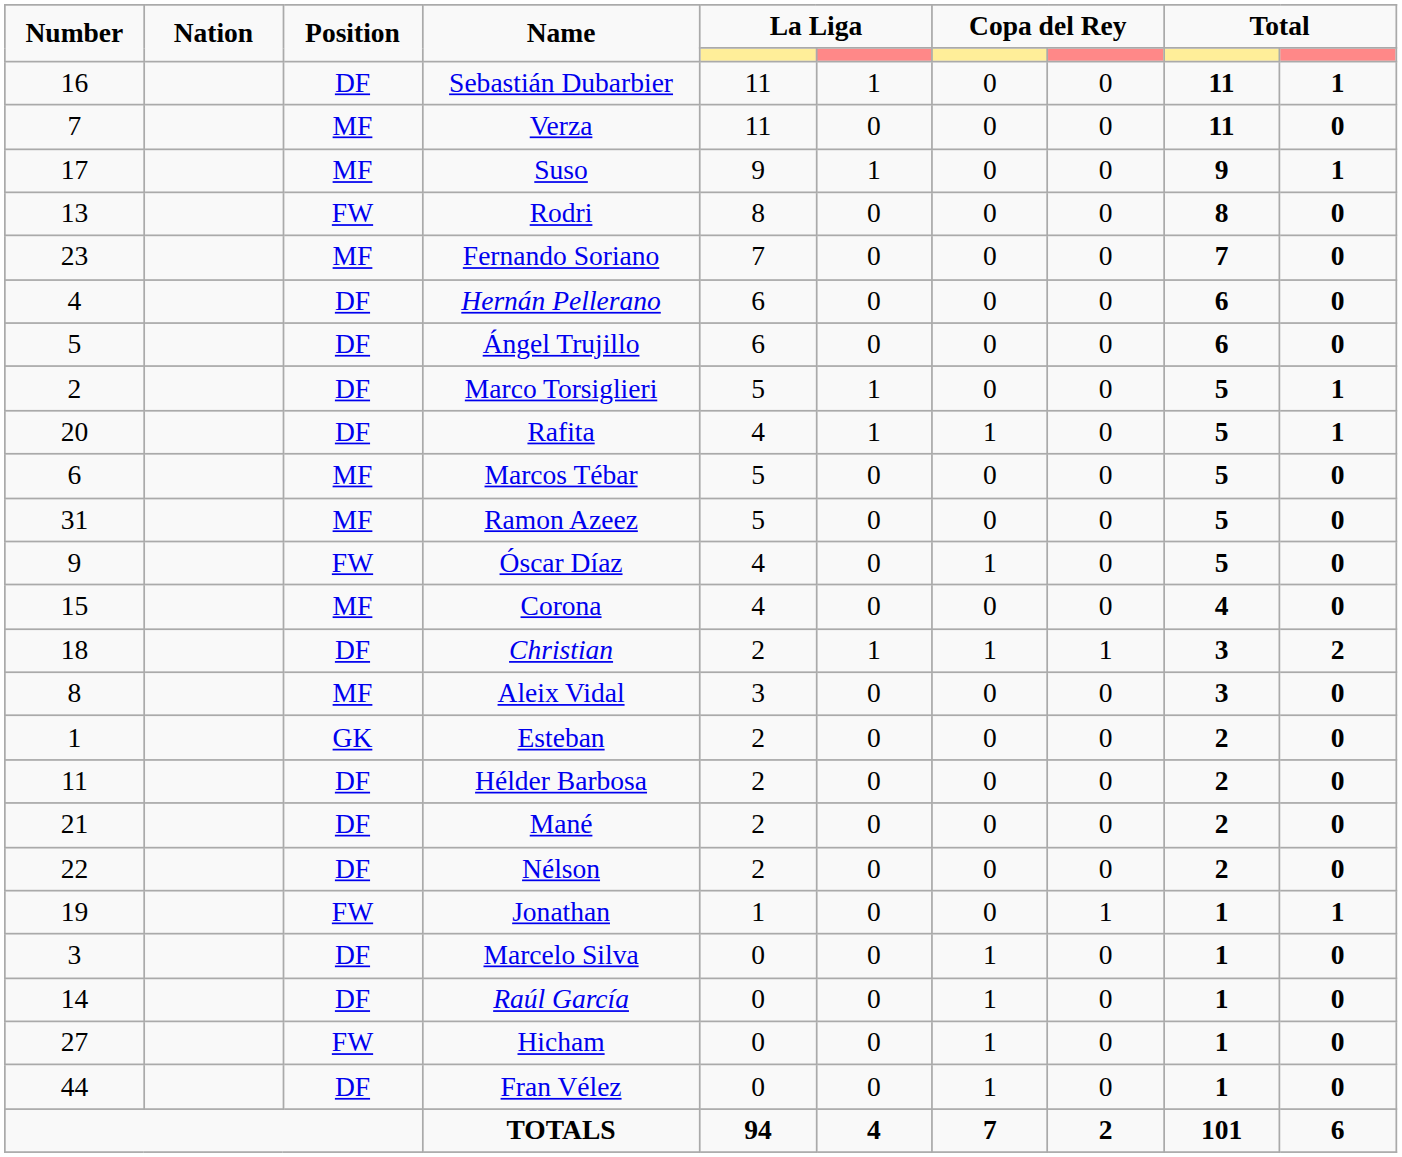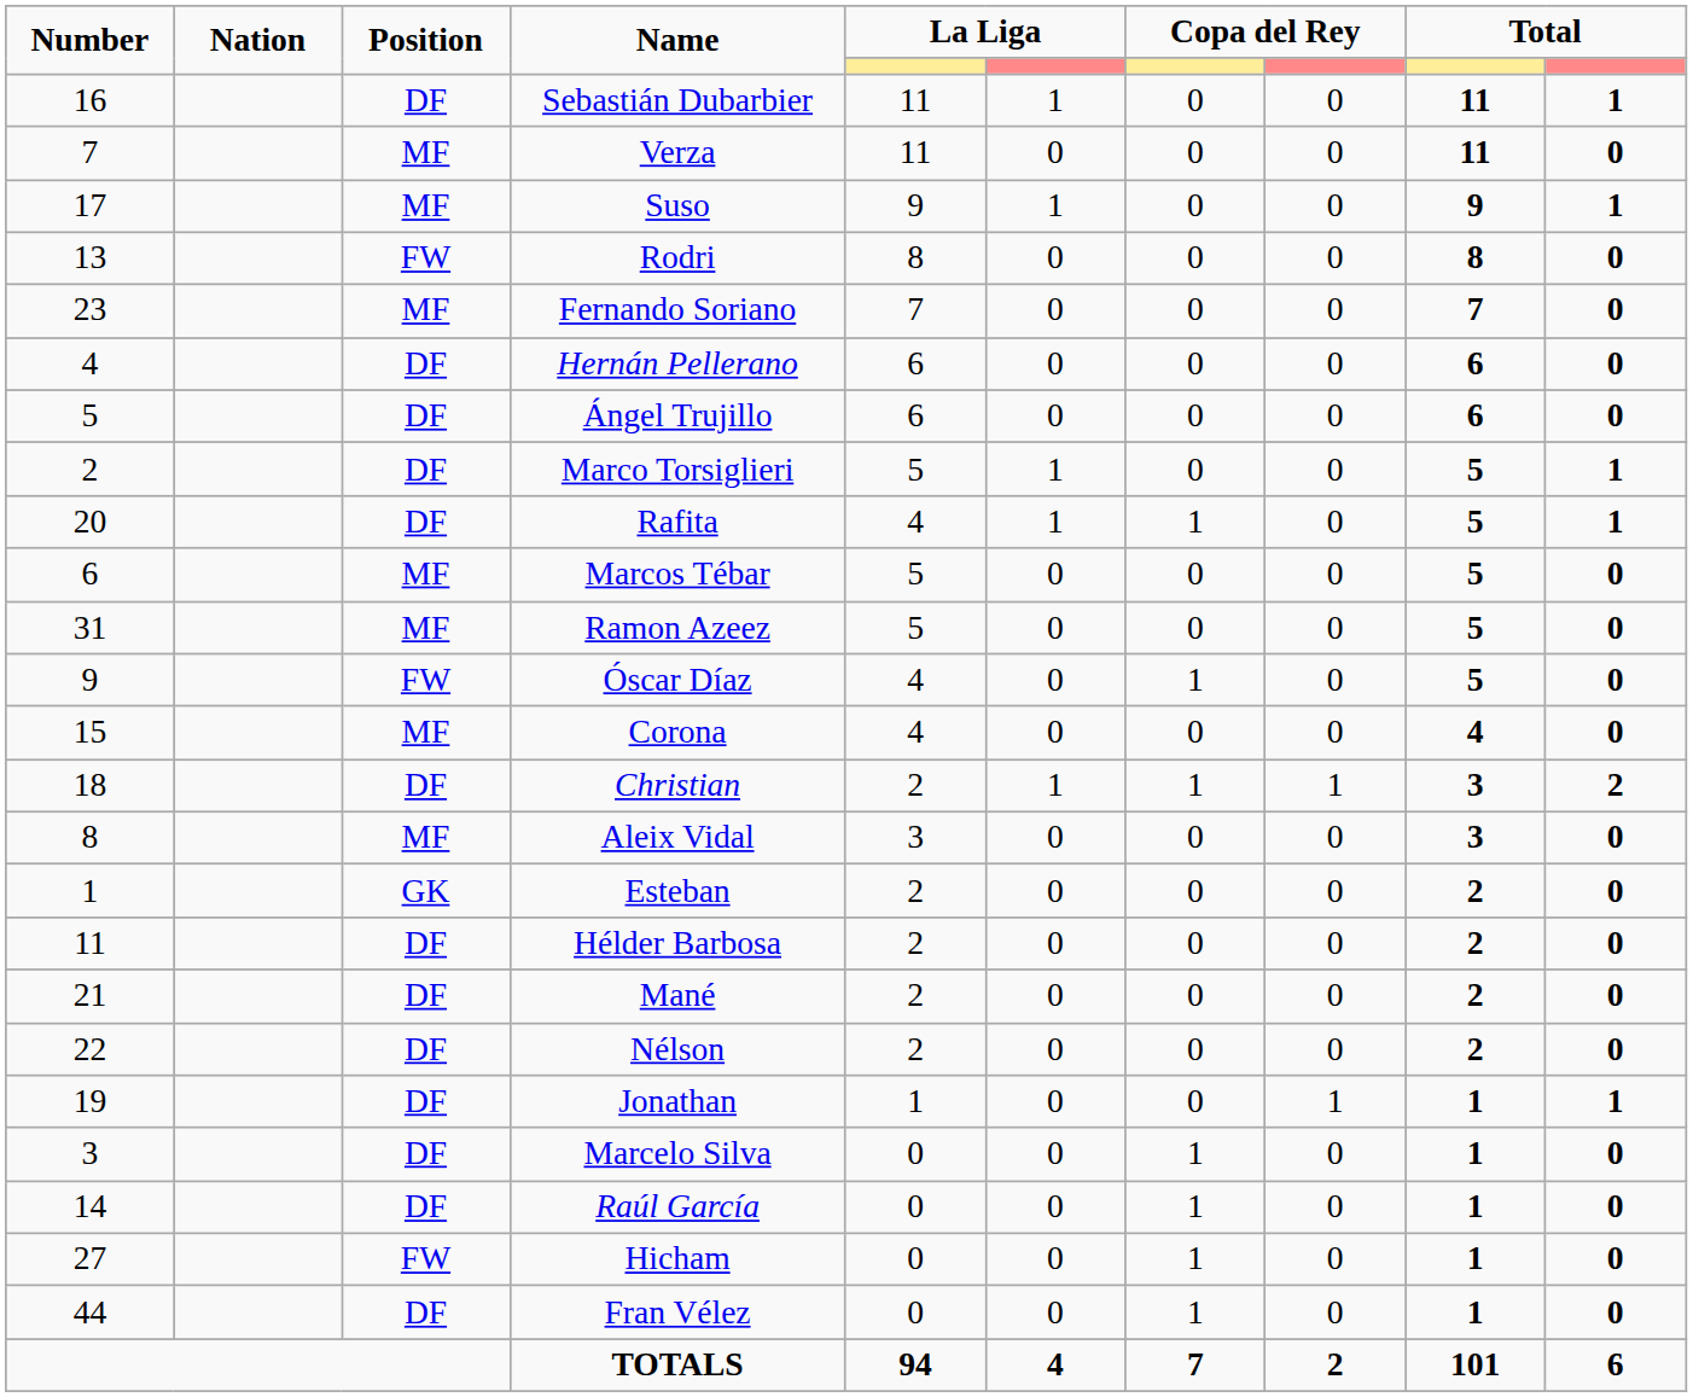Jonathan | Position: FW -> DF
